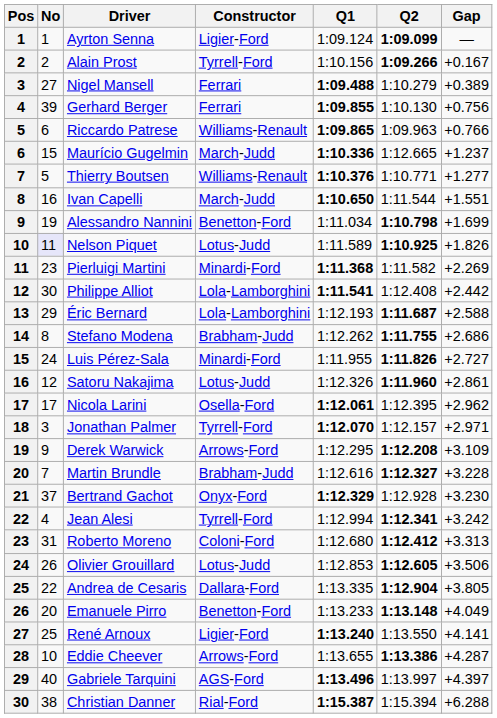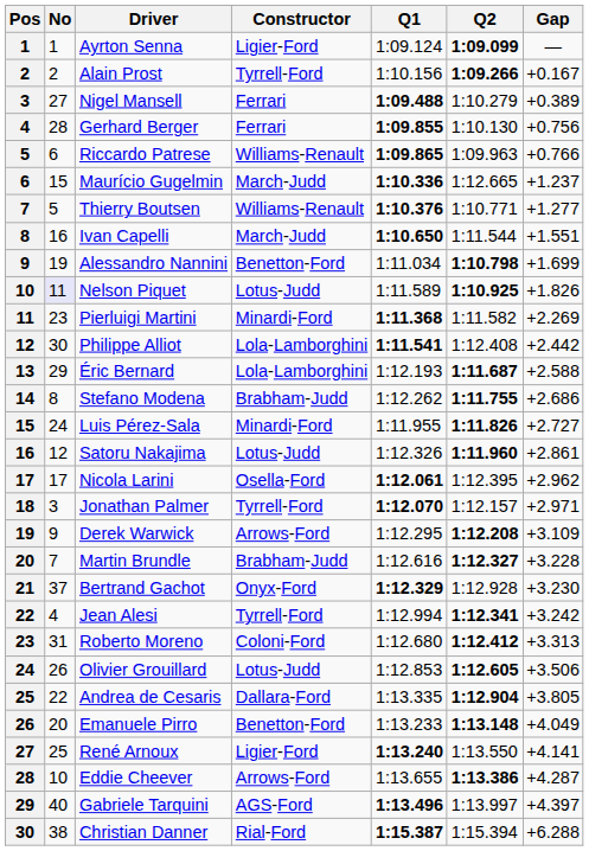Gerhard Berger | No: 39 -> 28
